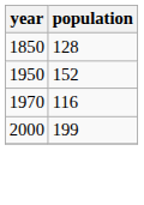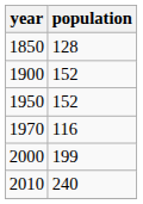+ row: 1900 | 152
+ row: 2010 | 240
